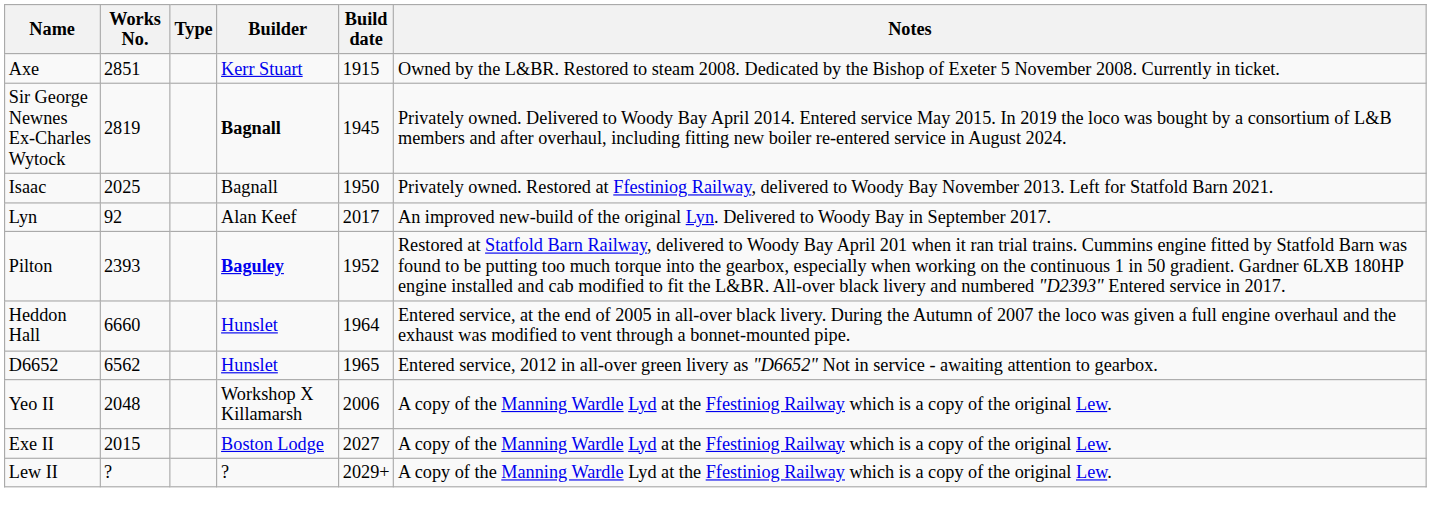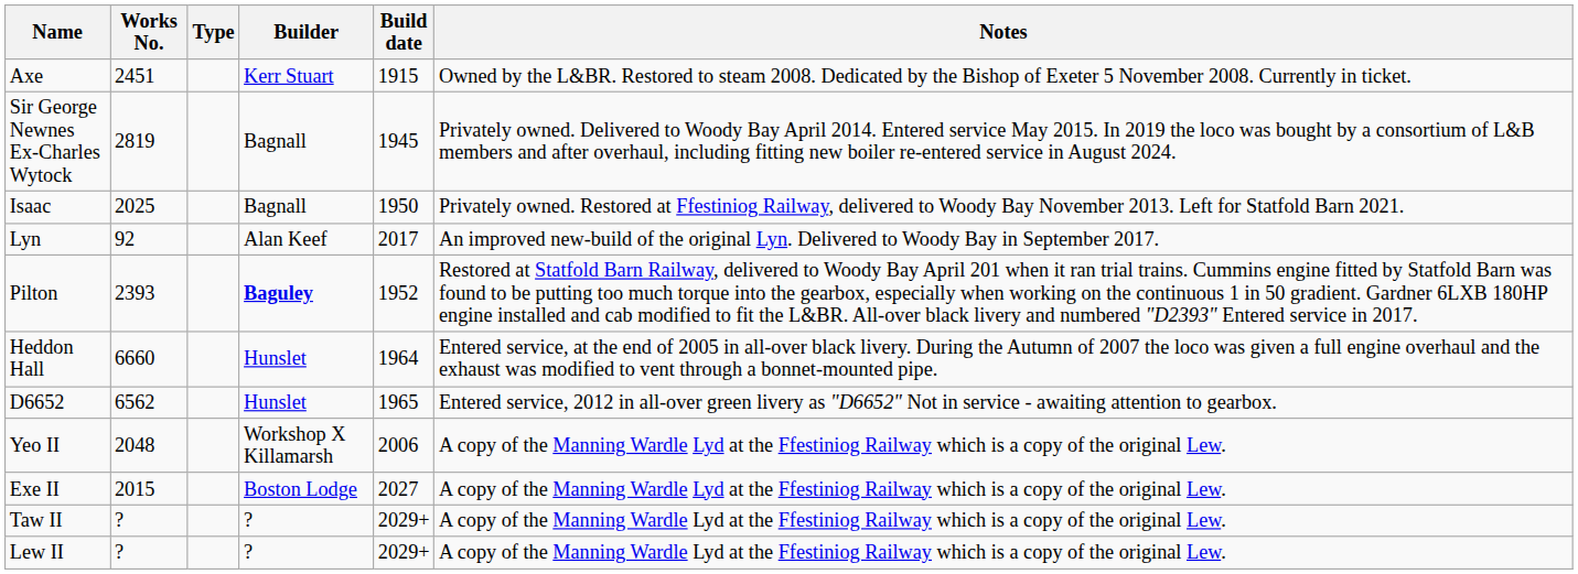Axe | Works No.: 2851 -> 2451
Sir George Newnes Ex-Charles Wytock | Builder: bold -> normal
+ row: Taw II | ? | ? | 2029+ | A copy of the Manning Wardle Lyd at the Ffestiniog Railway which is a copy of the original Lew.
